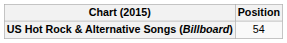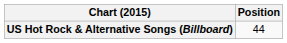US Hot Rock & Alternative Songs (Billboard) | Position: 54 -> 44
